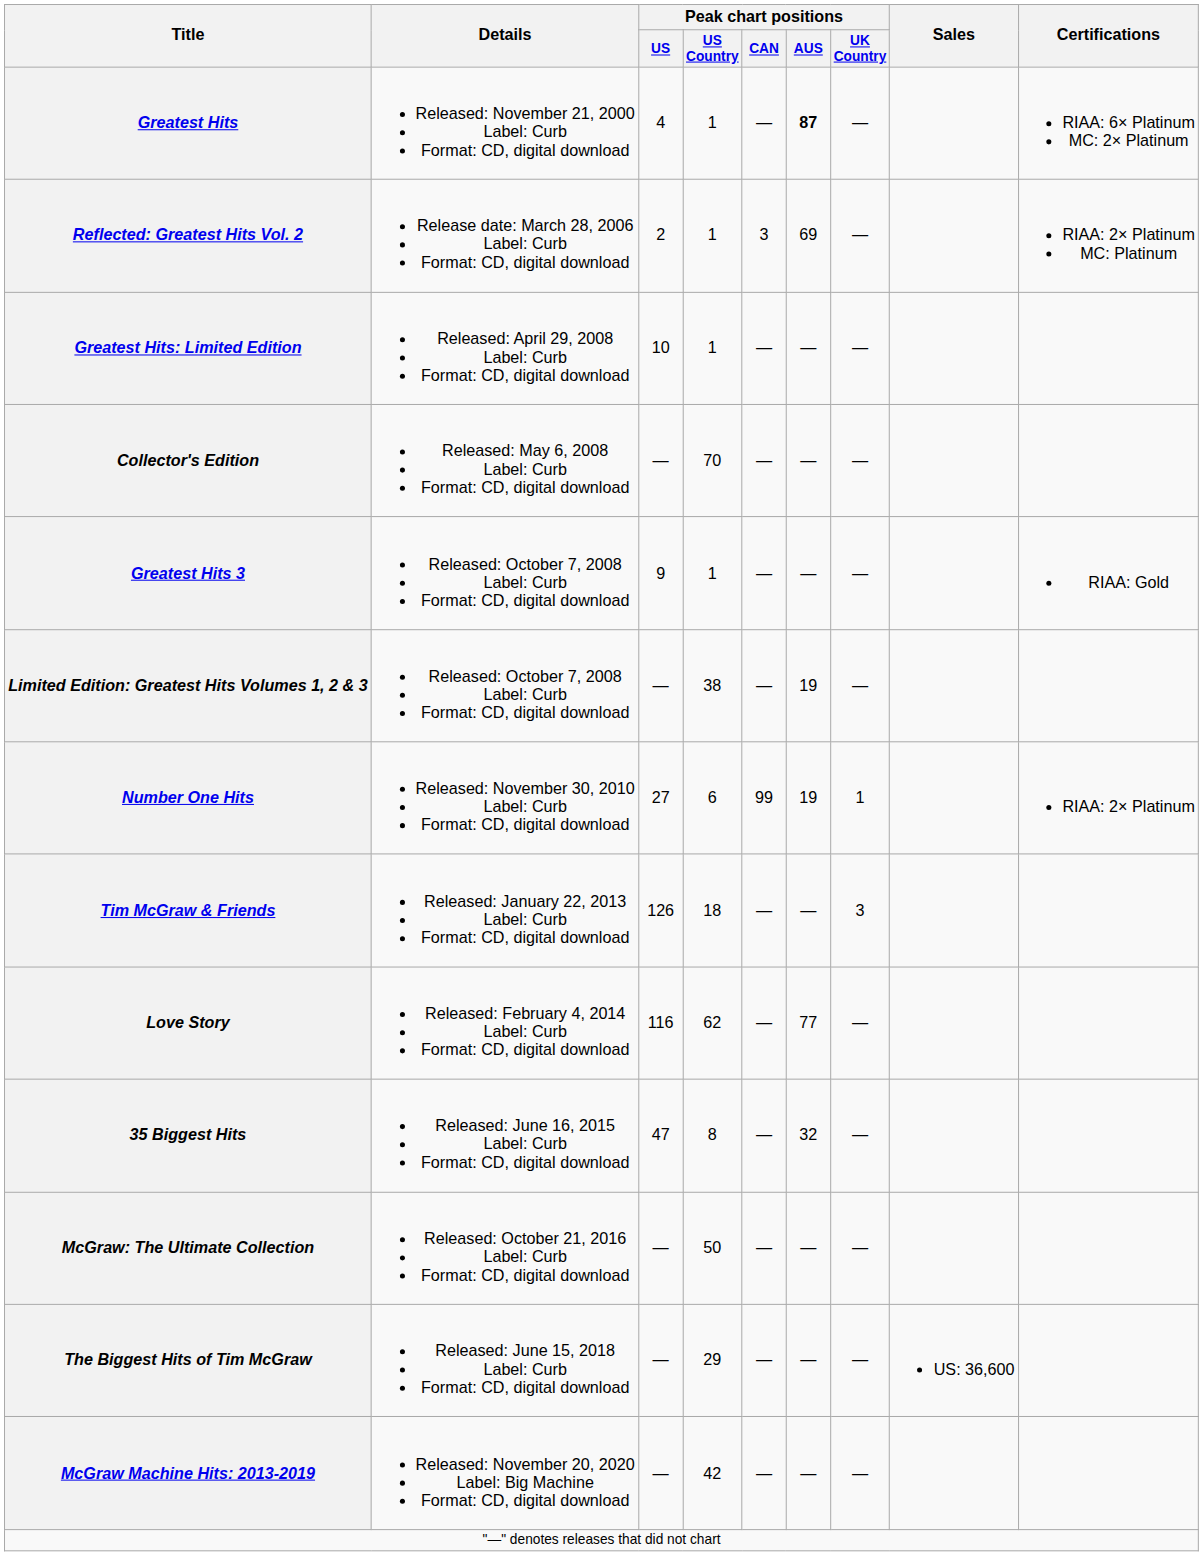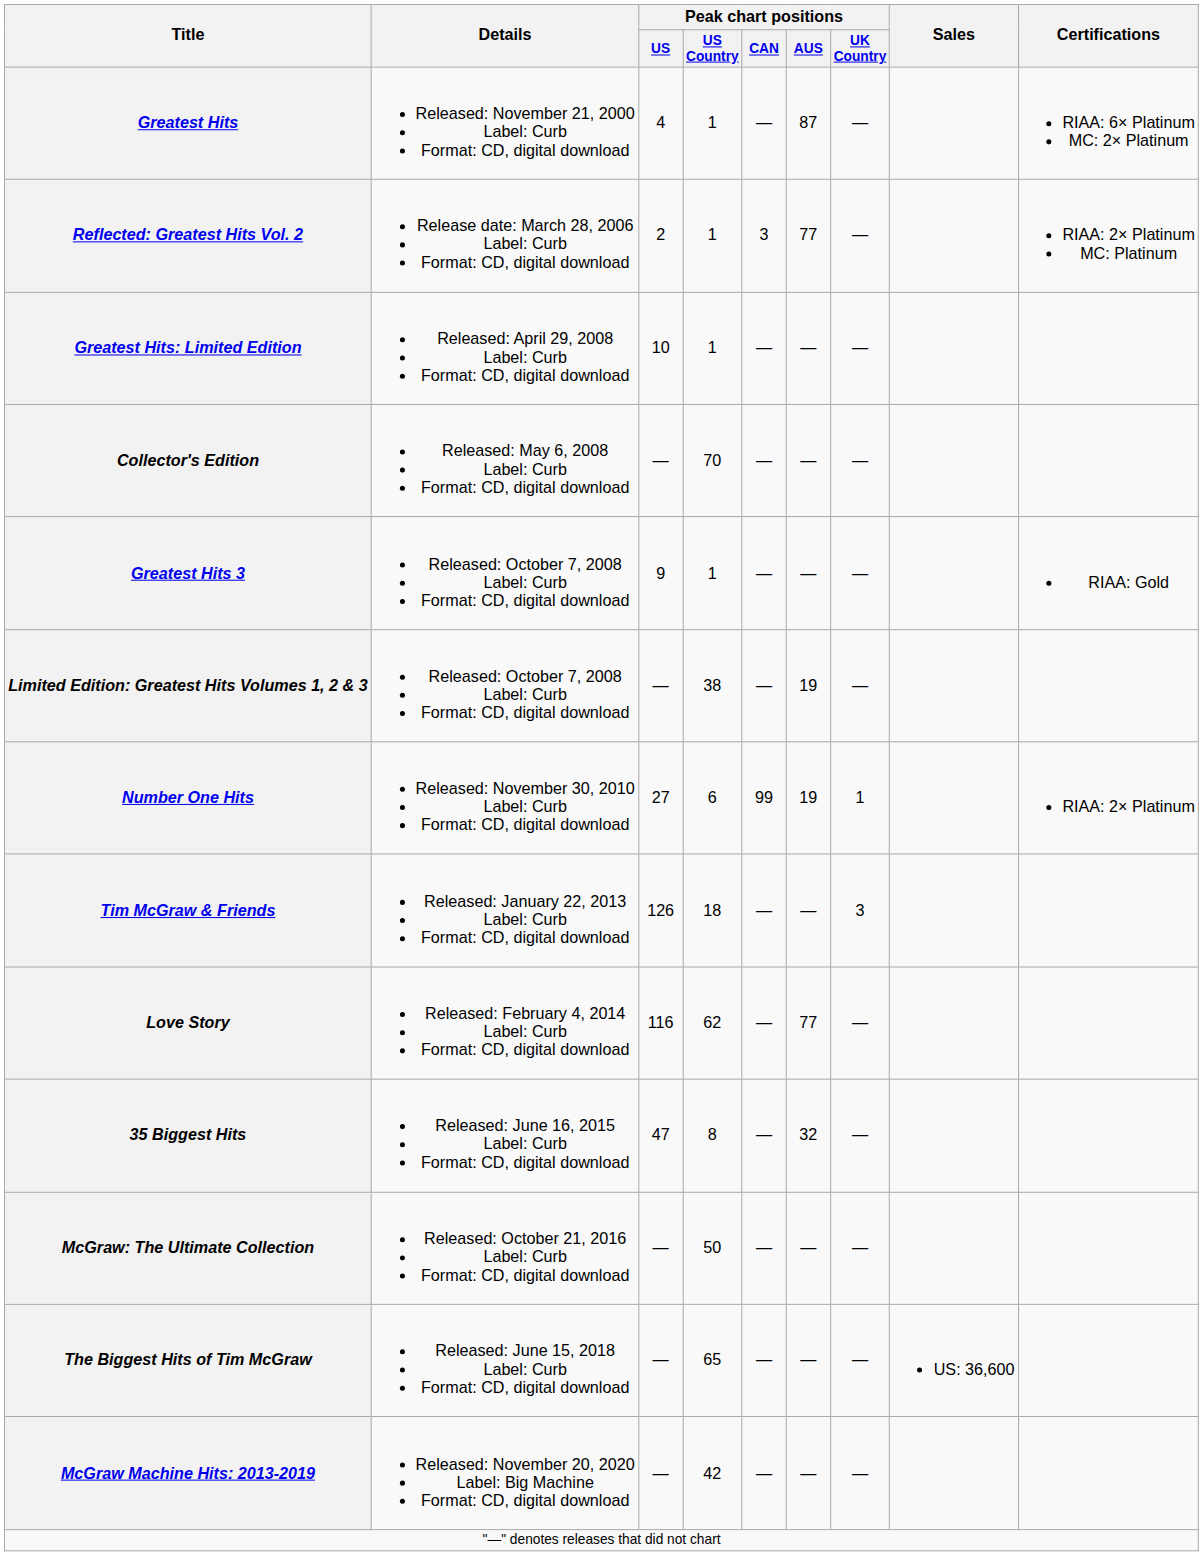Greatest Hits | Peak chart positions / AUS: bold -> normal
Reflected: Greatest Hits Vol. 2 | Peak chart positions / AUS: 69 -> 77
The Biggest Hits of Tim McGraw | Peak chart positions / US Country: 29 -> 65
